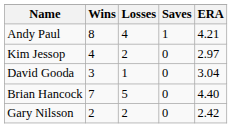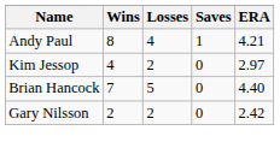- row: David Gooda | 3 | 1 | 0 | 3.04
